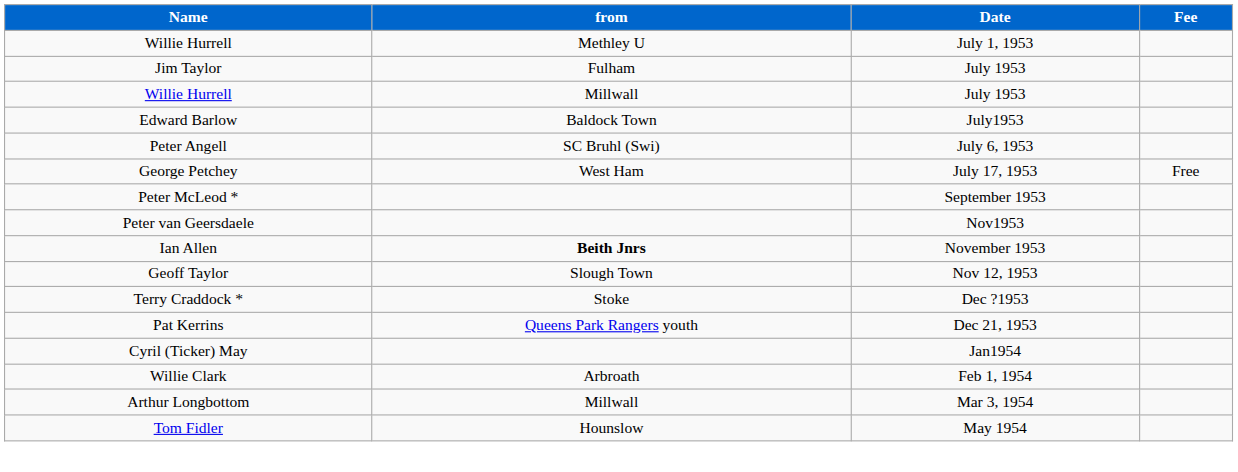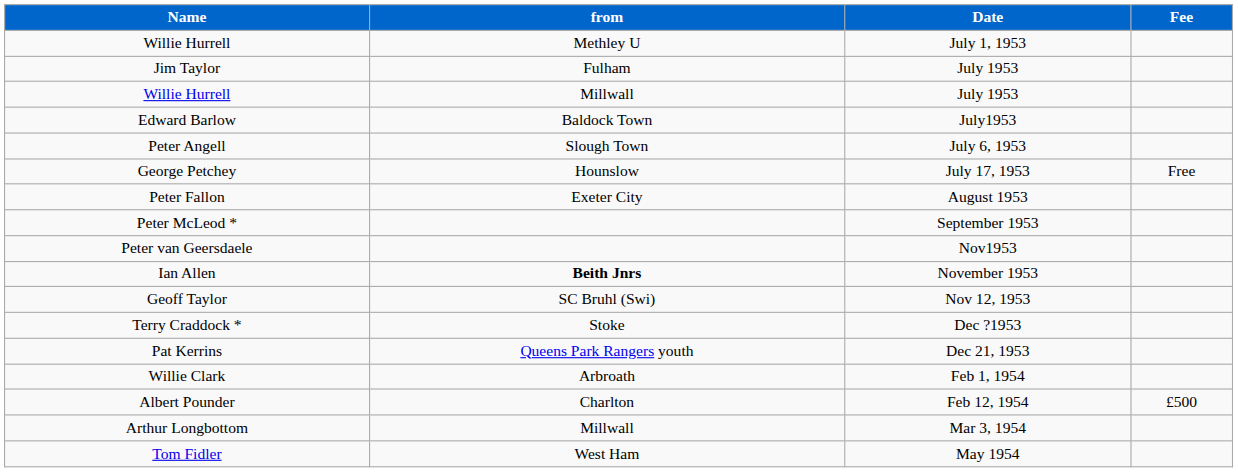Peter Angell | from: SC Bruhl (Swi) -> Slough Town
George Petchey | from: West Ham -> Hounslow
+ row: Peter Fallon | Exeter City | August 1953
Geoff Taylor | from: Slough Town -> SC Bruhl (Swi)
- row: Cyril (Ticker) May | Jan1954
+ row: Albert Pounder | Charlton | Feb 12, 1954 | £500
Tom Fidler | from: Hounslow -> West Ham
